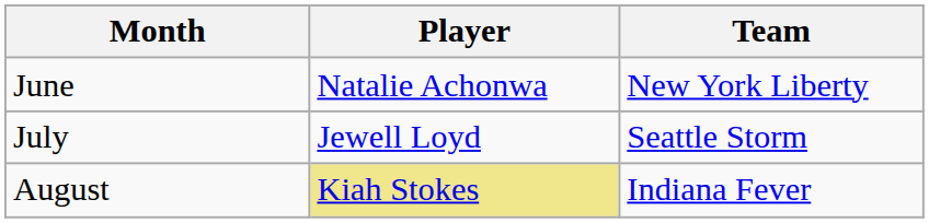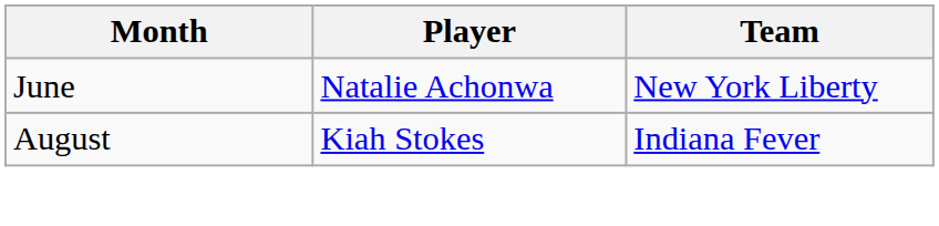- row: July | Jewell Loyd | Seattle Storm
August | Player: khaki background -> no background
